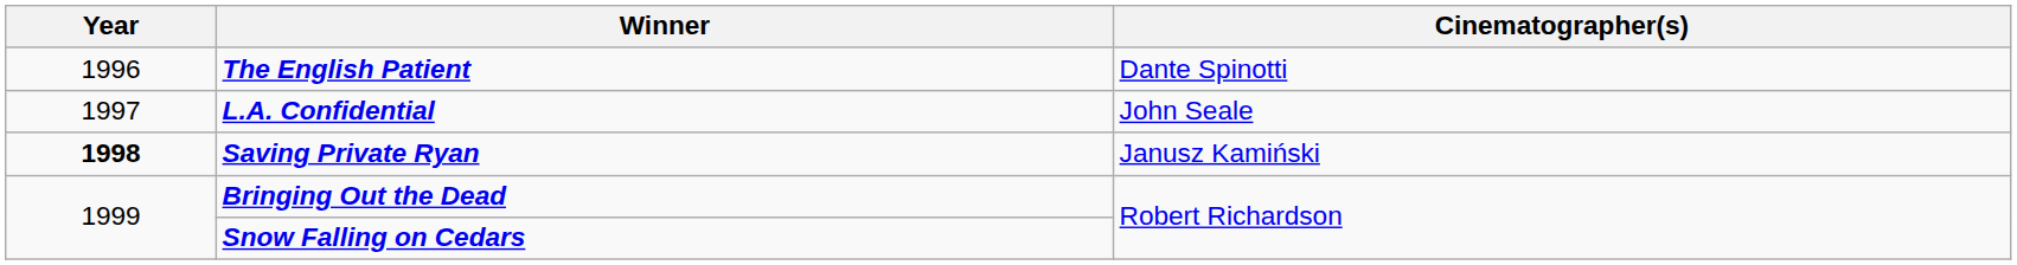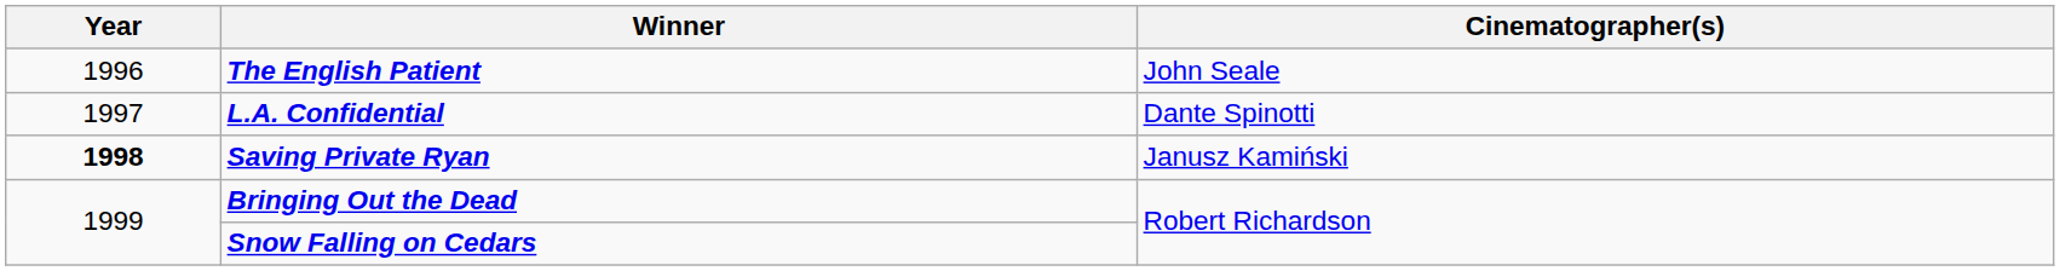The English Patient | Cinematographer(s): Dante Spinotti -> John Seale
L.A. Confidential | Cinematographer(s): John Seale -> Dante Spinotti
